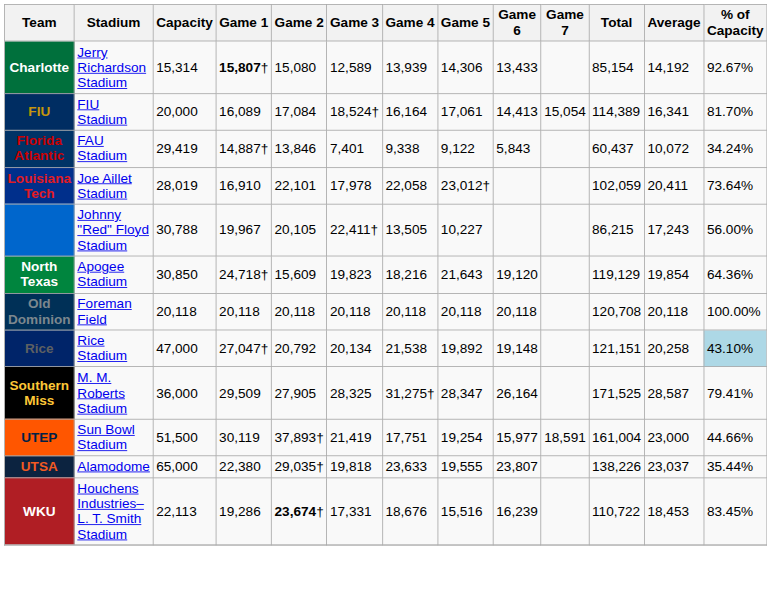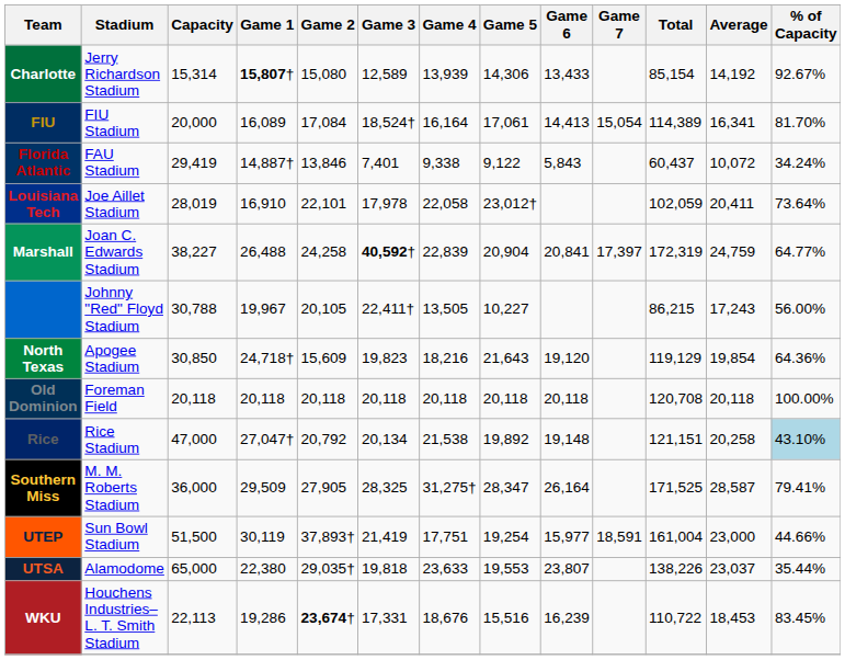+ row: Marshall | Joan C. Edwards Stadium | 38,227 | 26,488 | 24,258 | 40,592† | 22,839 | 20,904 | 20,841 | 17,397 | 172,319 | 24,759 | 64.77%
UTSA | Game 5: 19,555 -> 19,553
